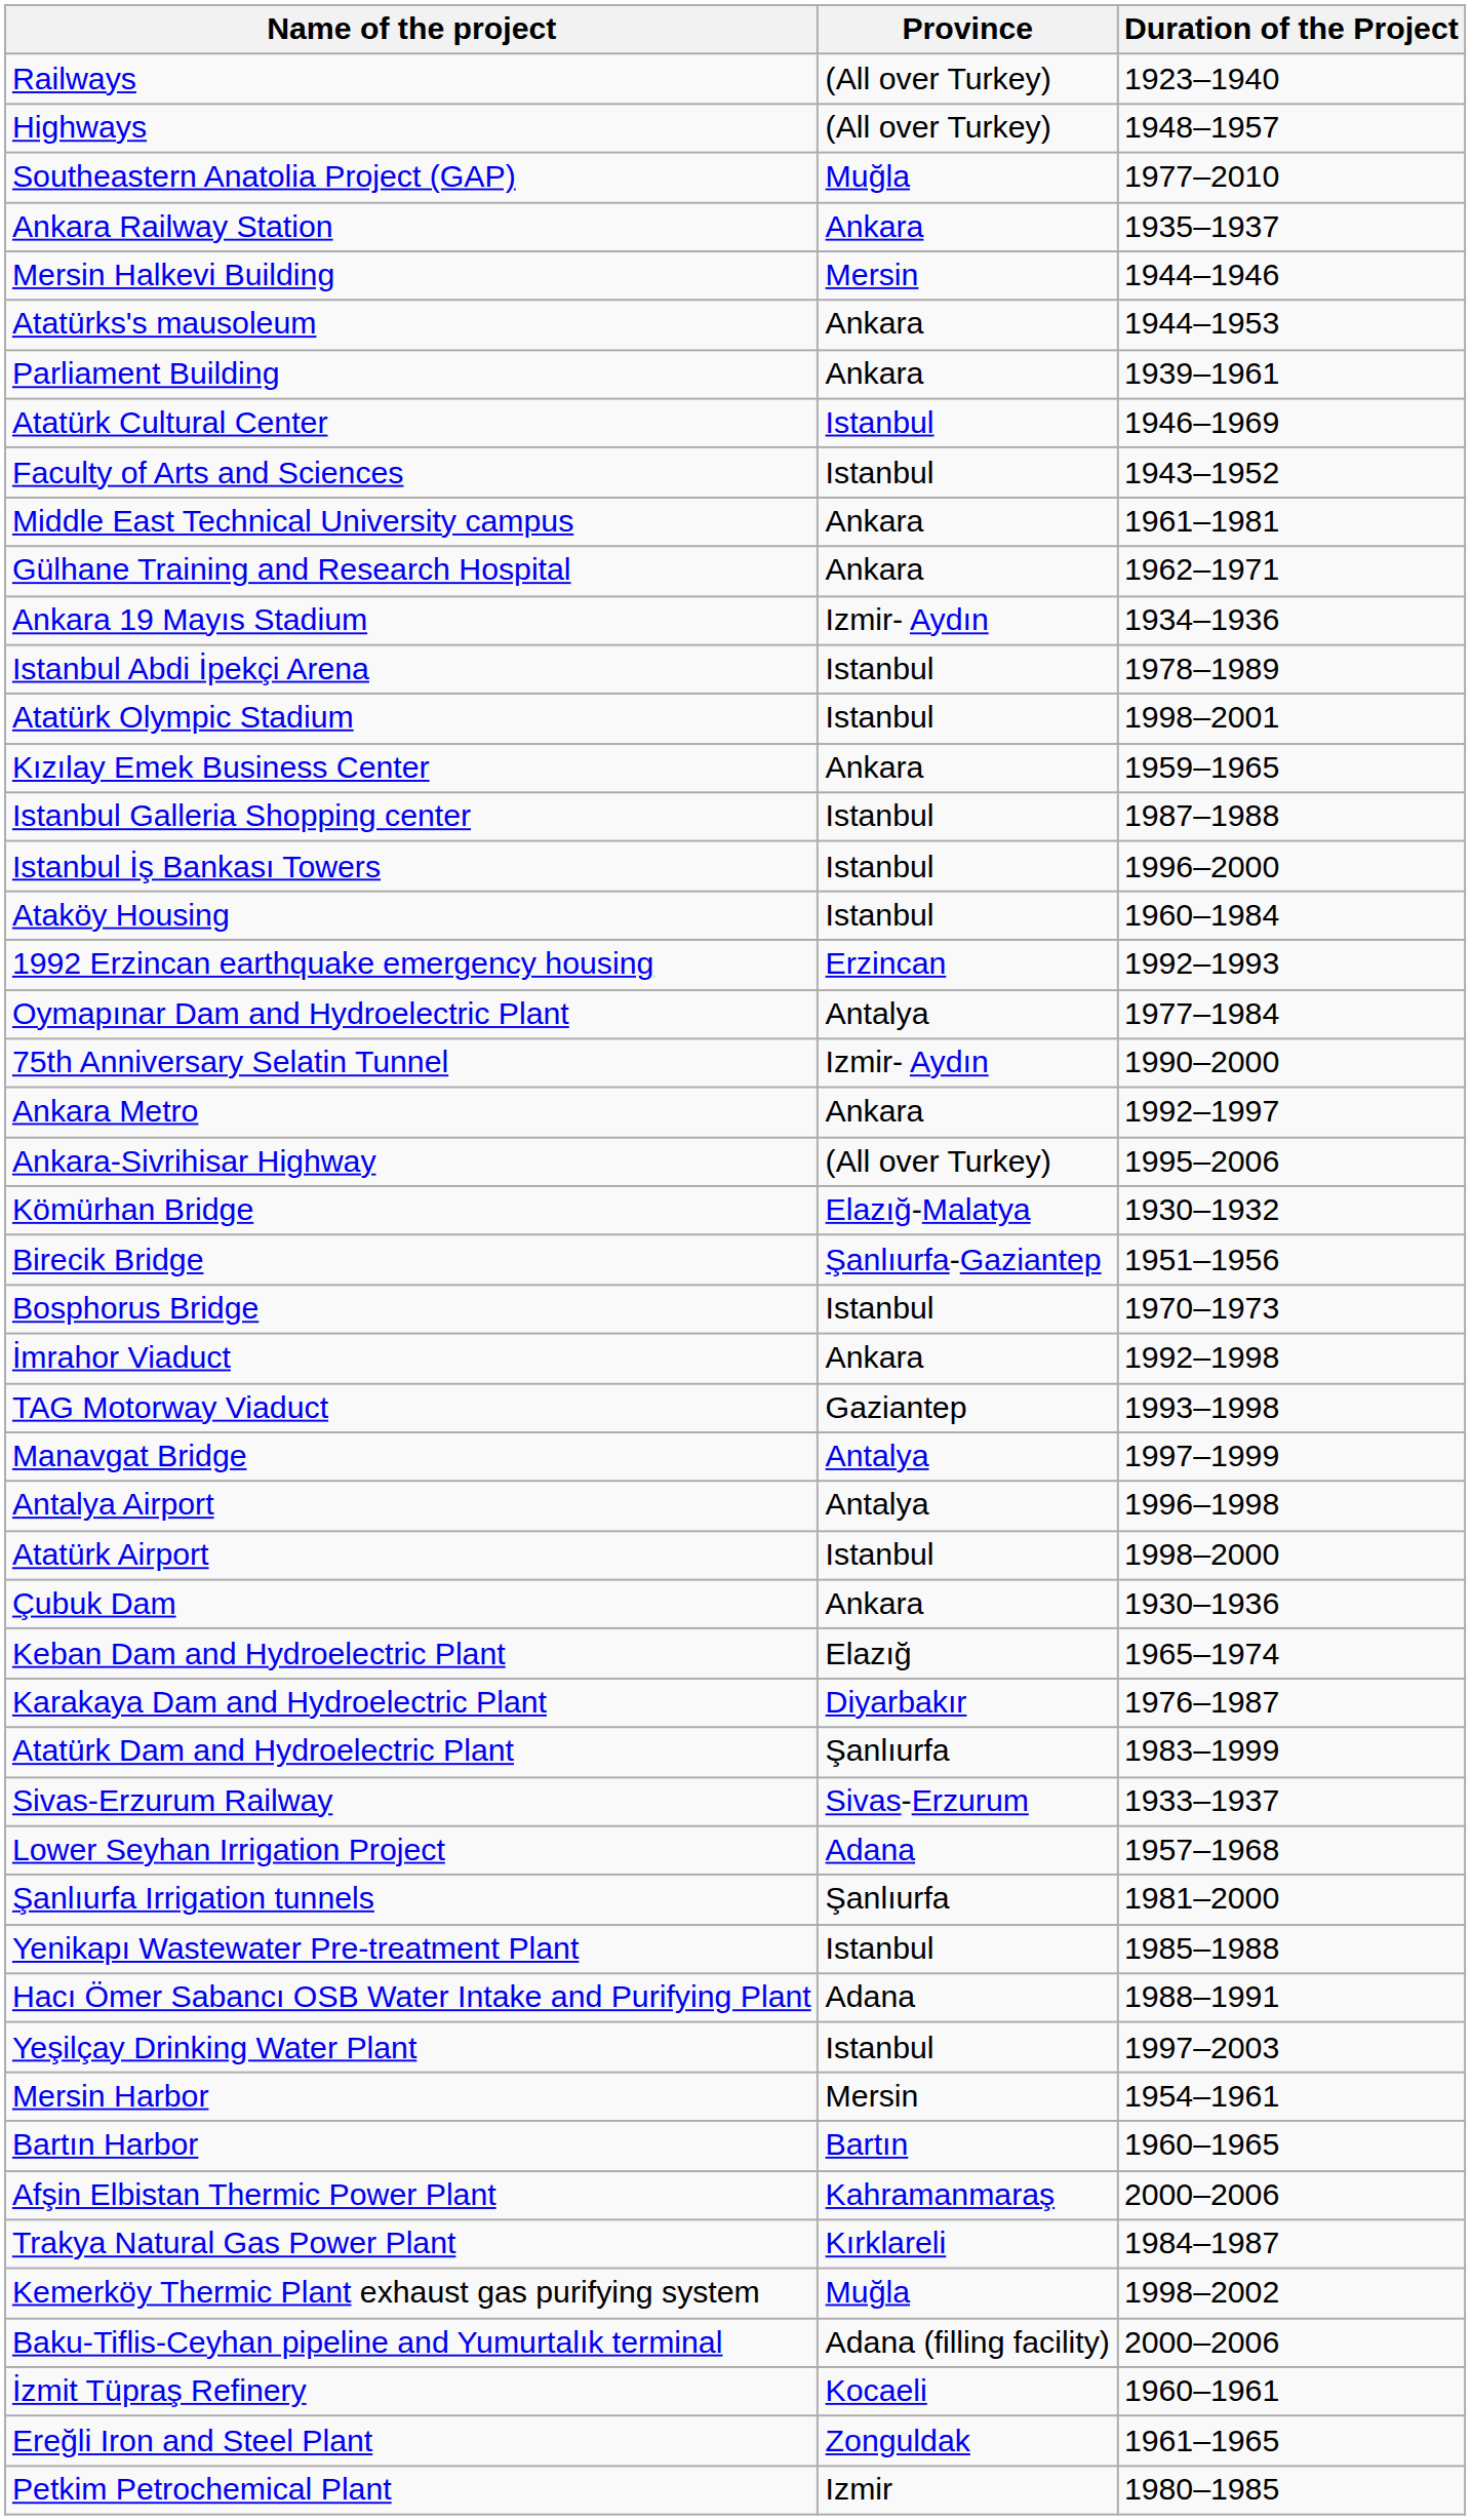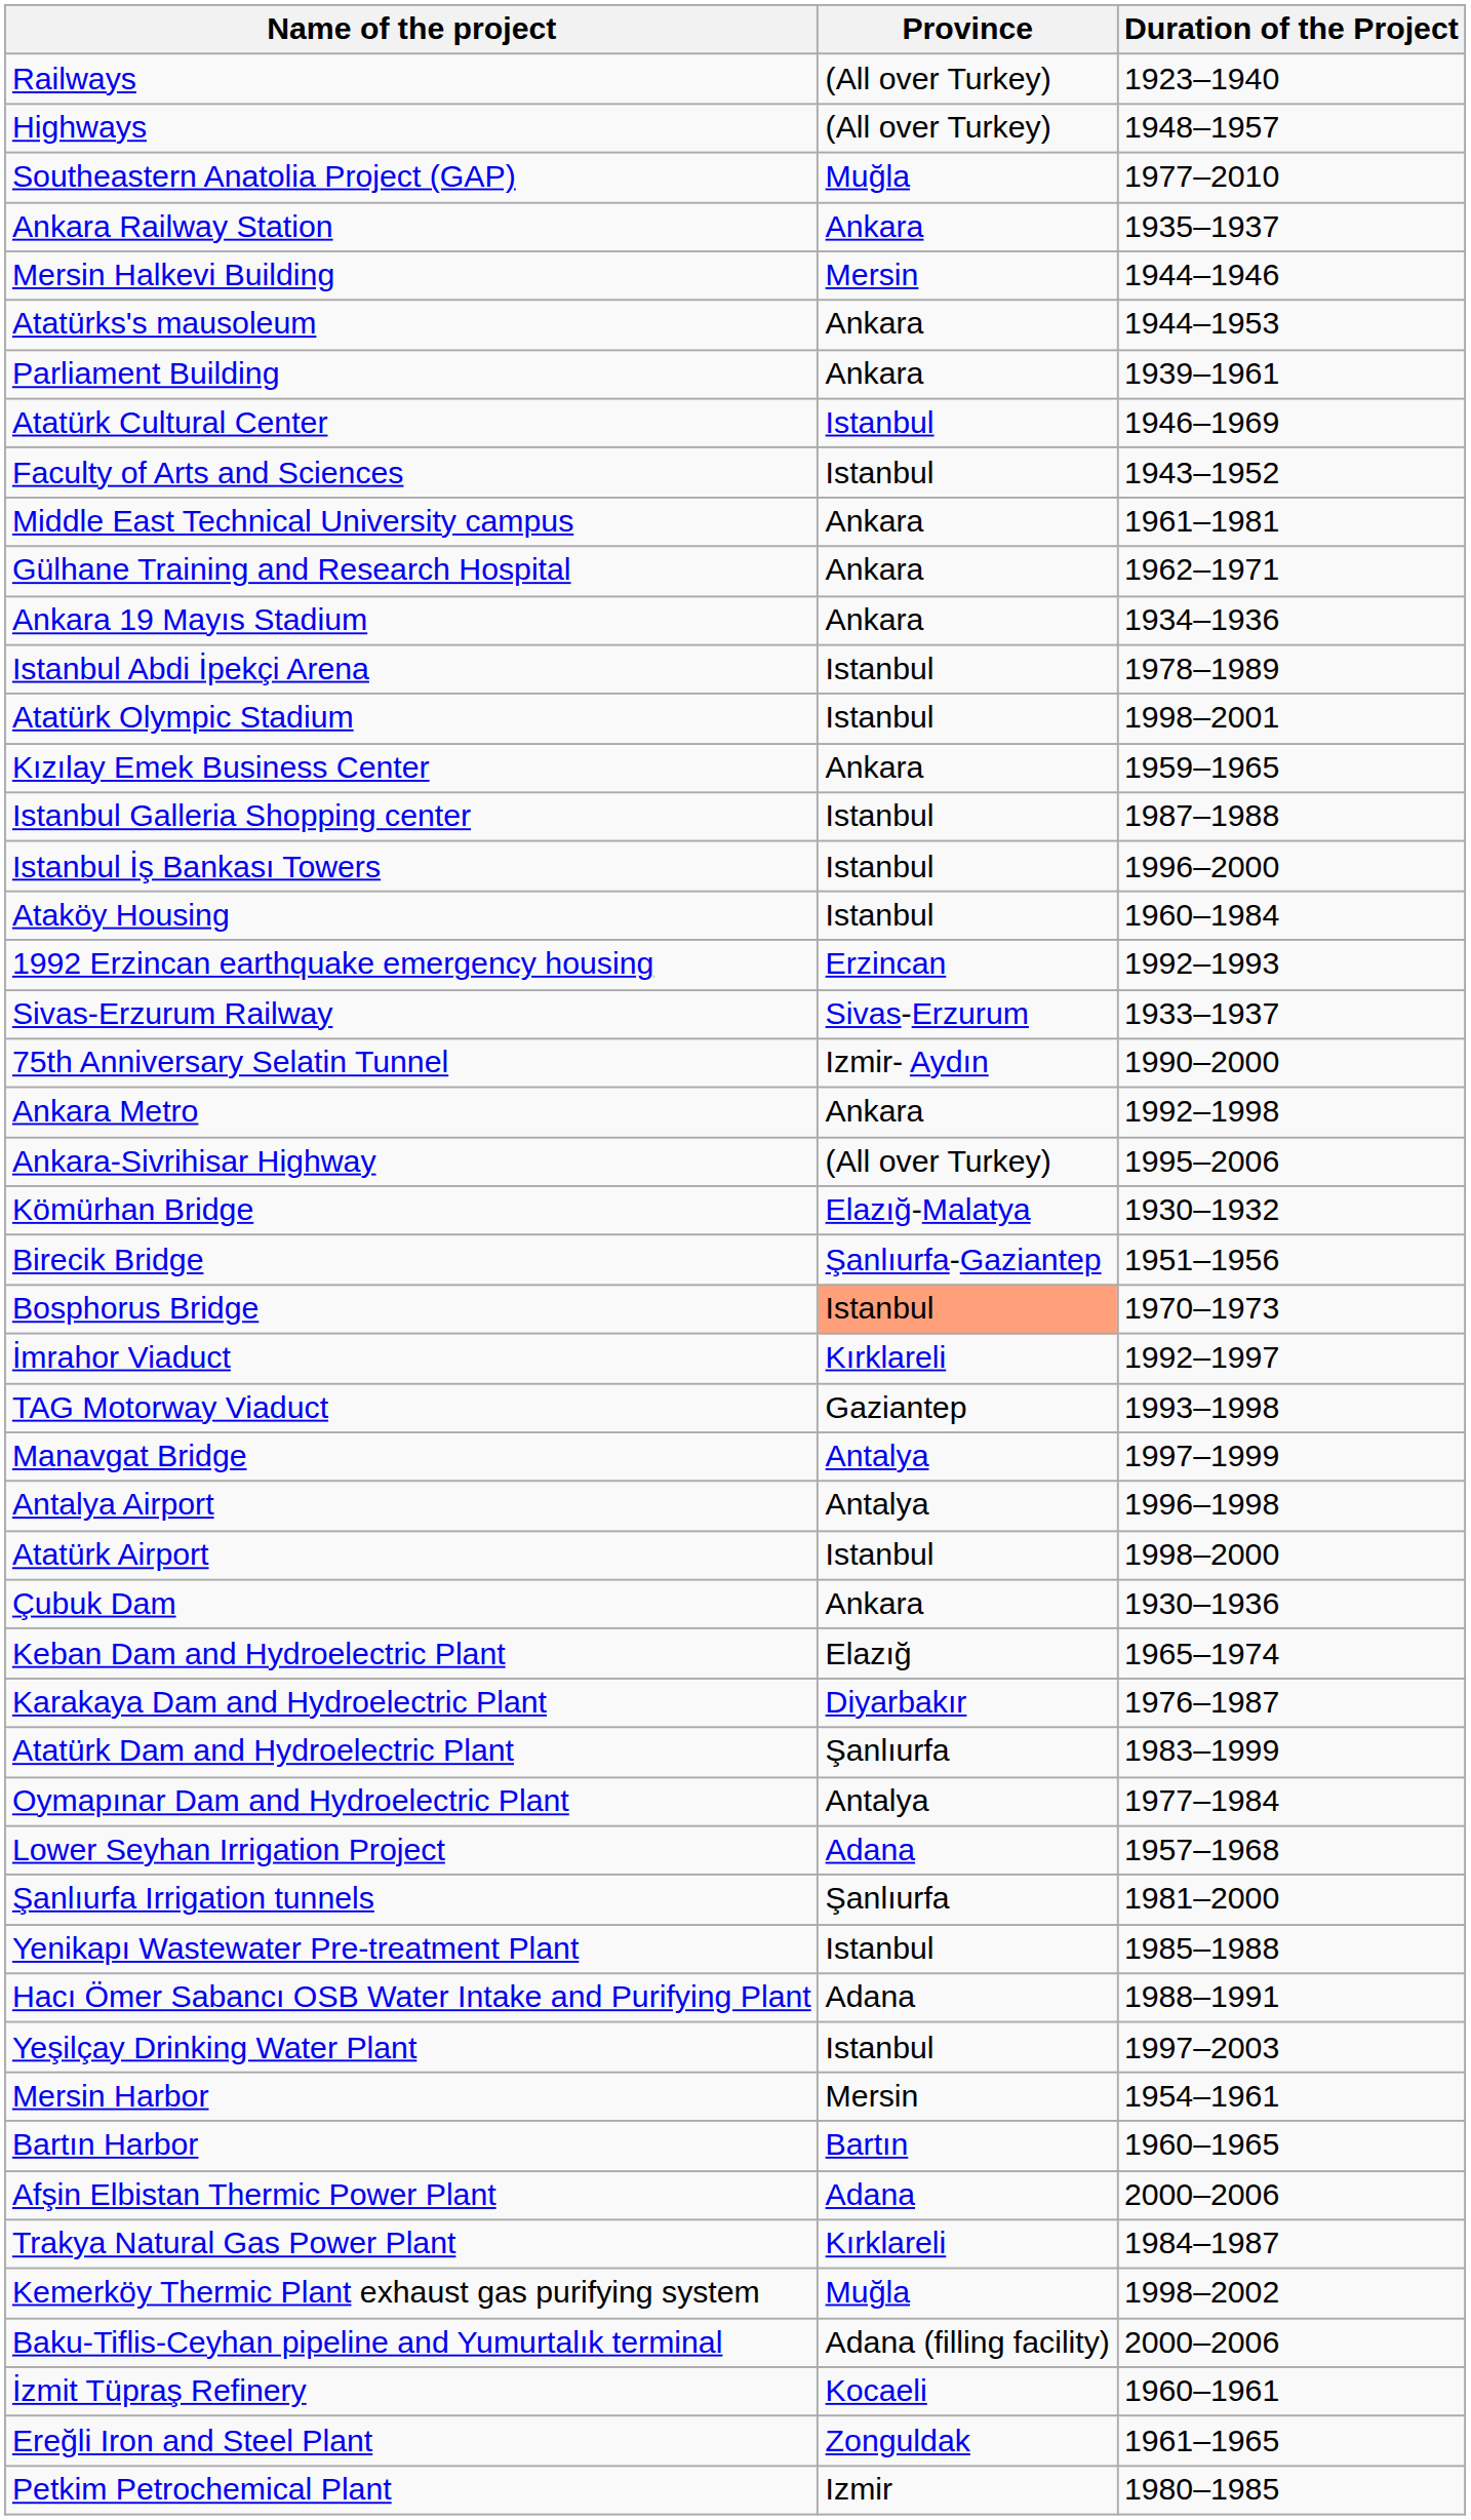Ankara 19 Mayıs Stadium | Province: Izmir- Aydın -> Ankara
rows swapped: Sivas-Erzurum Railway <-> Oymapınar Dam and Hydroelectric Plant
Ankara Metro | Duration of the Project: 1992–1997 -> 1992–1998
Bosphorus Bridge | Province: no background -> lightsalmon background
İmrahor Viaduct | Province: Ankara -> Kırklareli
İmrahor Viaduct | Duration of the Project: 1992–1998 -> 1992–1997
Afşin Elbistan Thermic Power Plant | Province: Kahramanmaraş -> Adana
